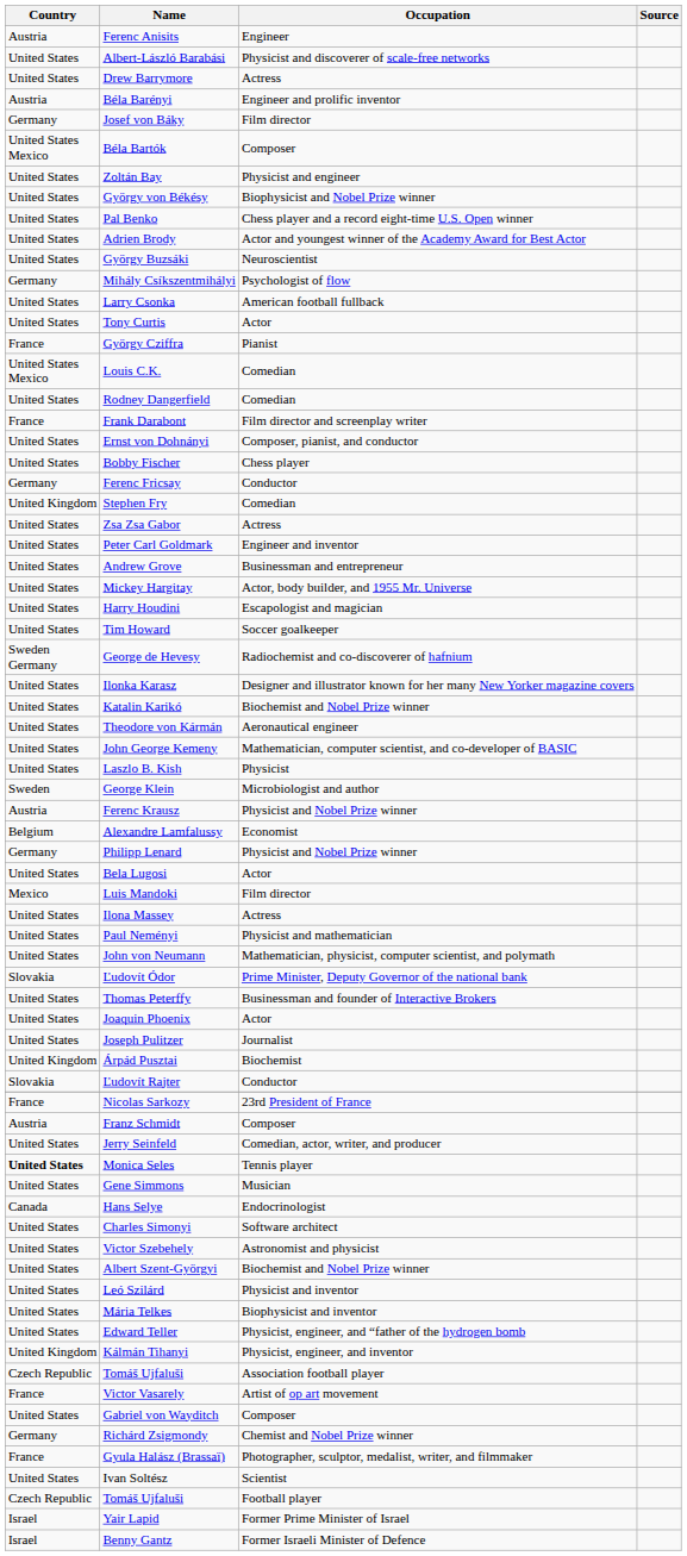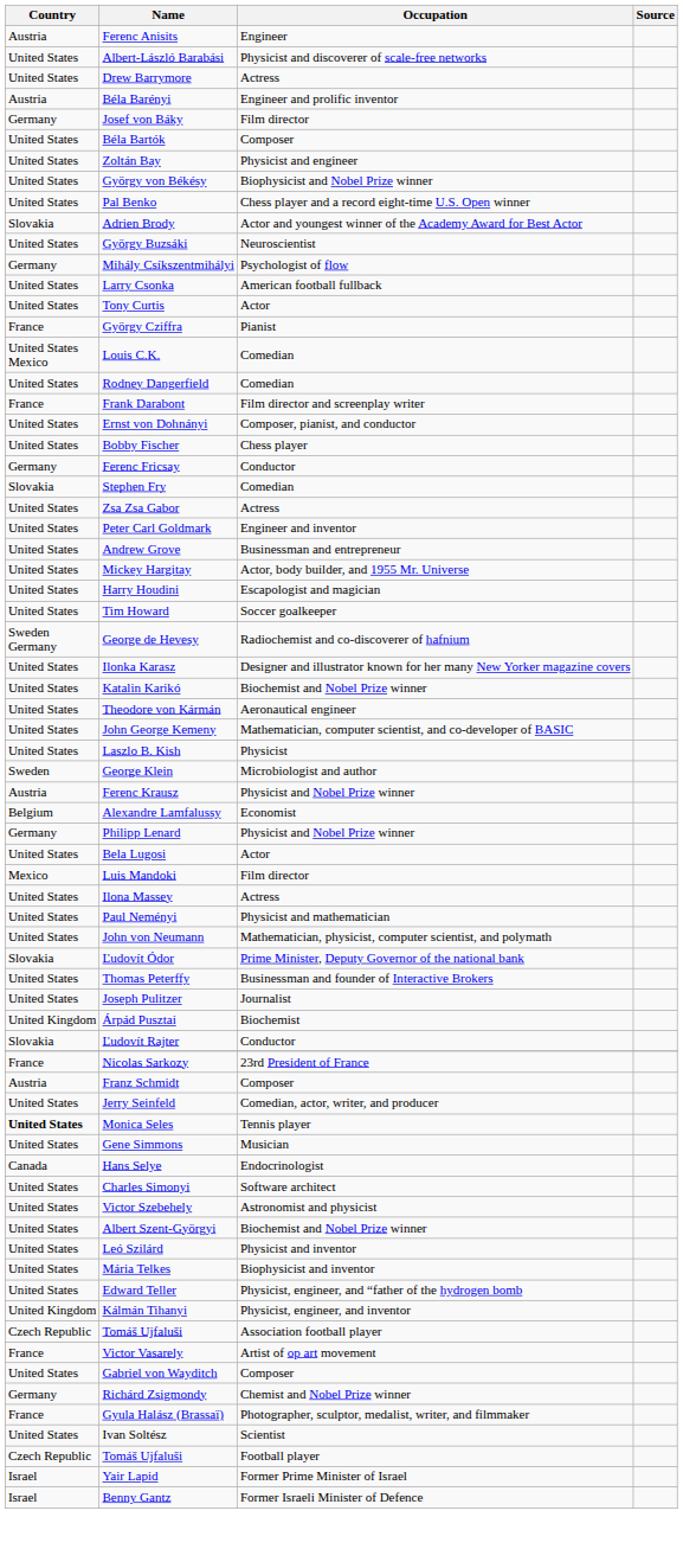Béla Bartók | Country: United States Mexico -> United States
Adrien Brody | Country: United States -> Slovakia
Stephen Fry | Country: United Kingdom -> Slovakia
- row: United States | Joaquin Phoenix | Actor
